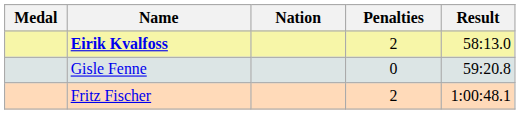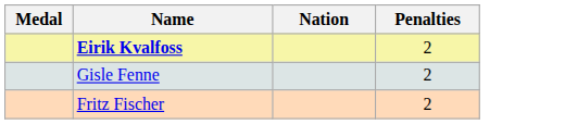- column: Result | 58:13.0 | 59:20.8 | 1:00:48.1
Gisle Fenne | Penalties: 0 -> 2
